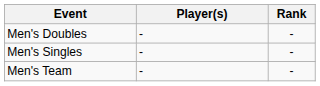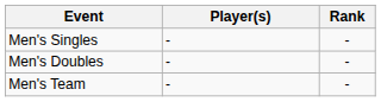rows swapped: Men's Singles <-> Men's Doubles
